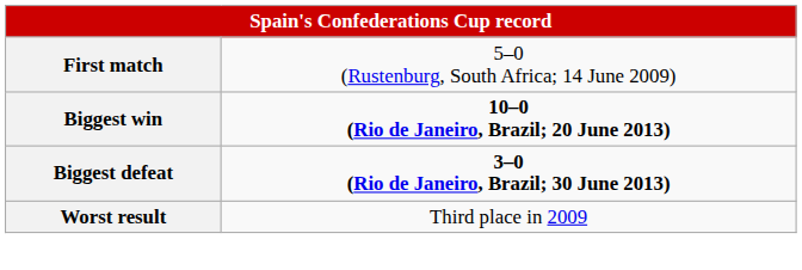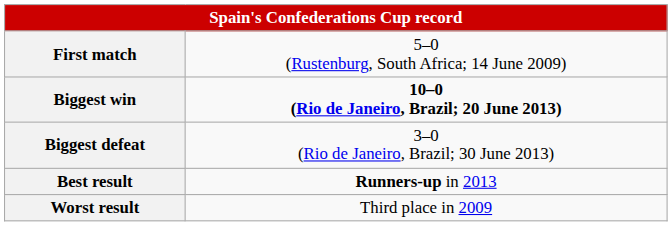Biggest defeat | column 2: bold -> normal
+ row: Best result | Runners-up in 2013
